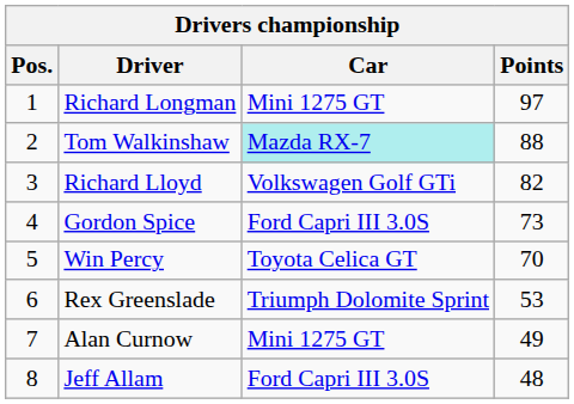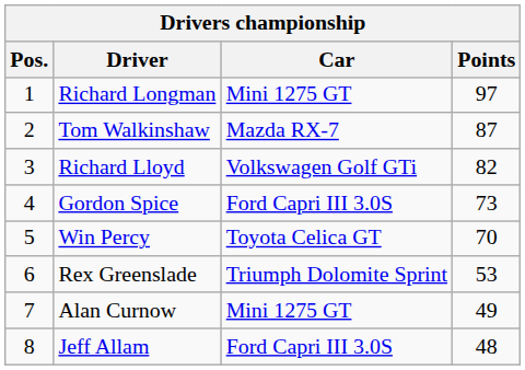Tom Walkinshaw | Car: paleturquoise background -> no background
Tom Walkinshaw | Points: 88 -> 87
